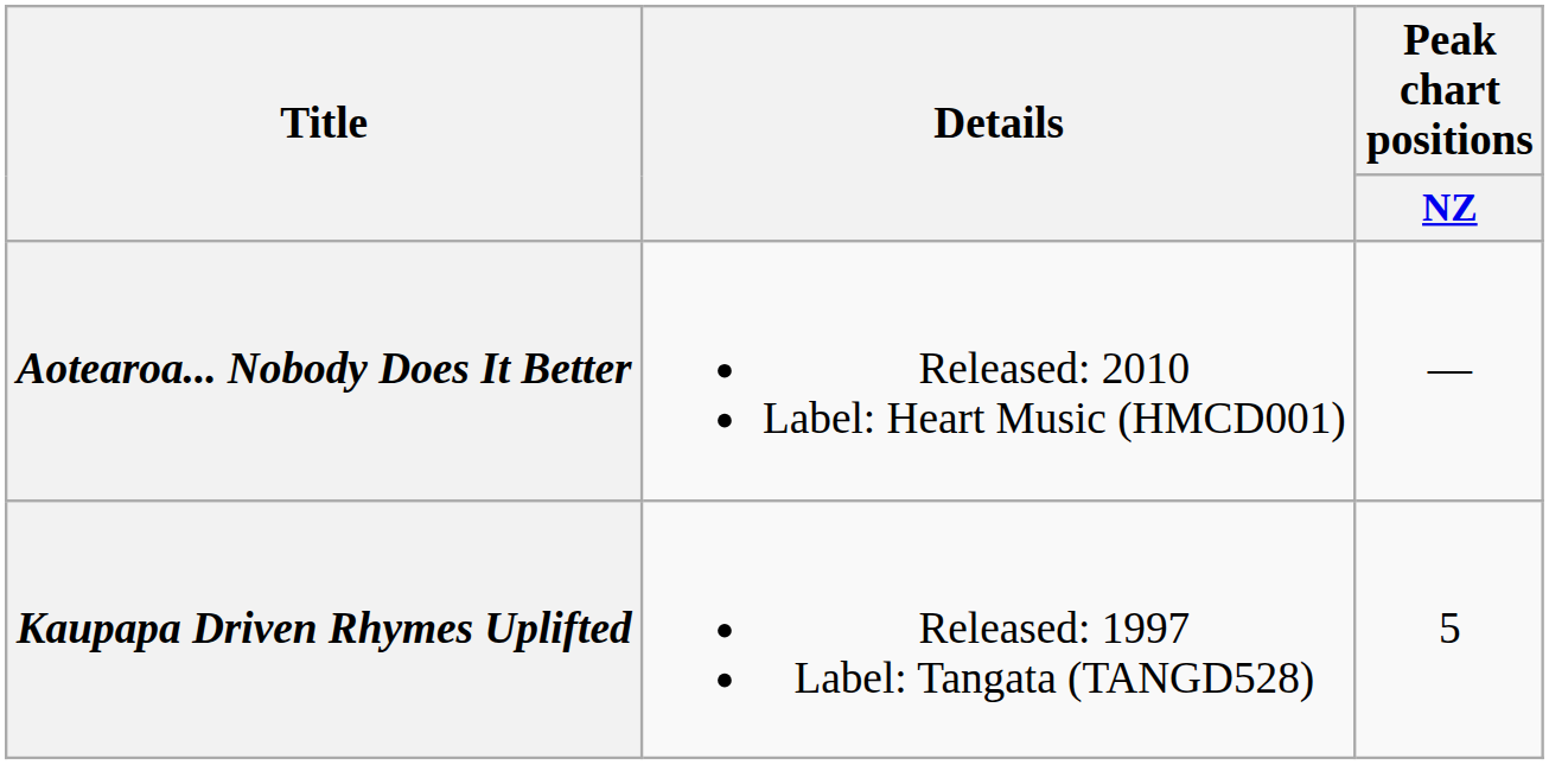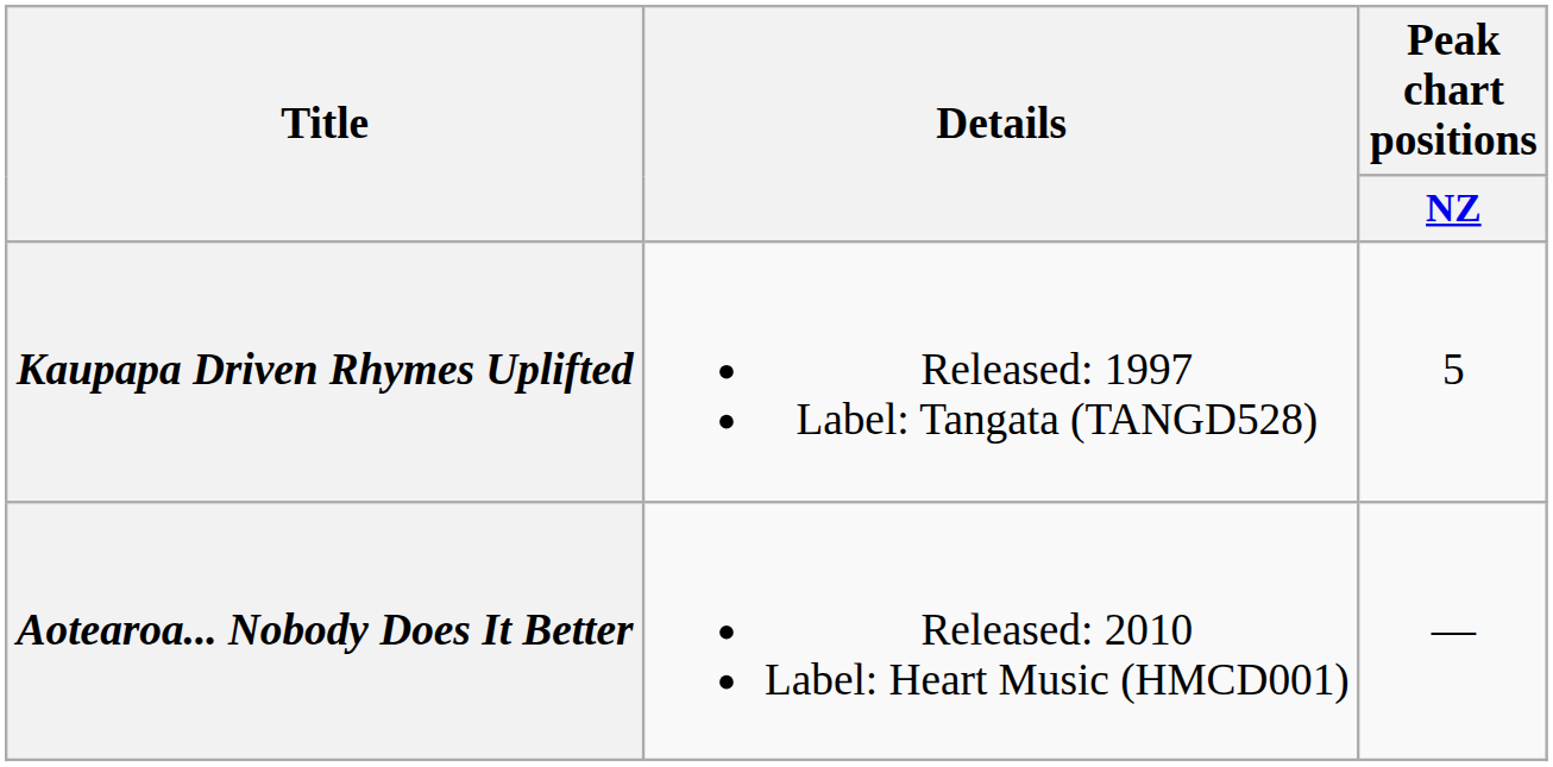rows swapped: Kaupapa Driven Rhymes Uplifted <-> Aotearoa... Nobody Does It Better
